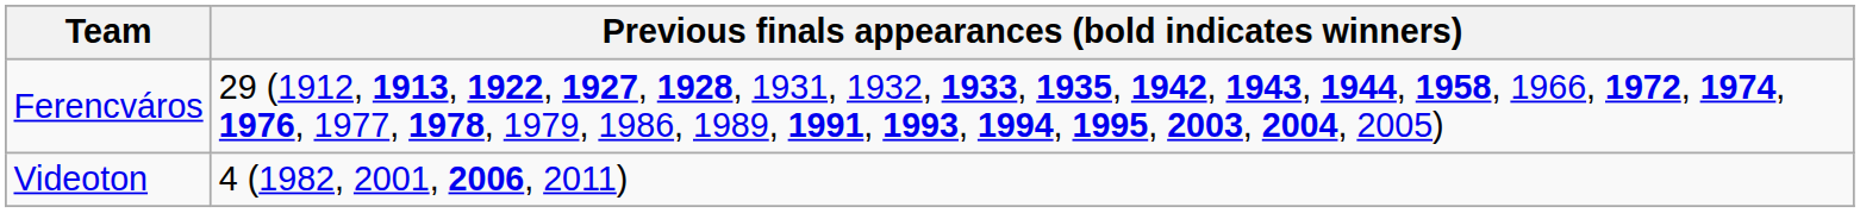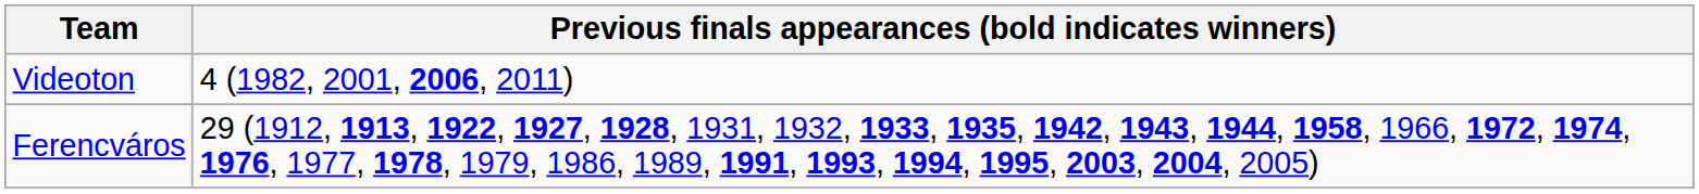rows swapped: Videoton <-> Ferencváros
